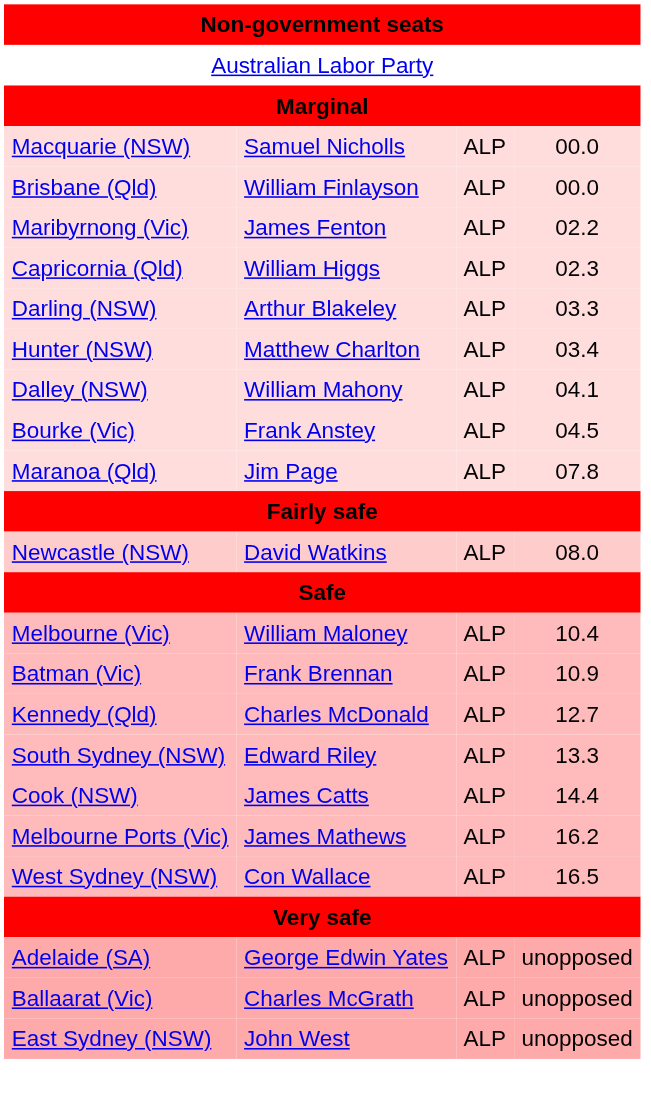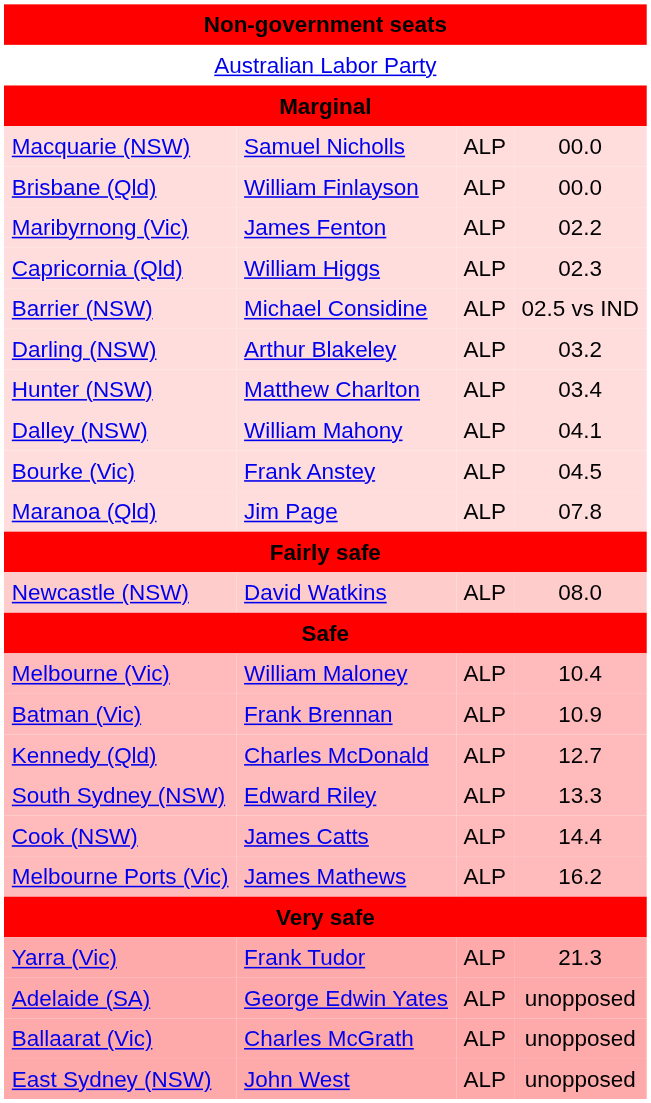+ row: Barrier (NSW) | Michael Considine | ALP | 02.5 vs IND
Darling (NSW) | column 4: 03.3 -> 03.2
- row: West Sydney (NSW) | Con Wallace | ALP | 16.5
+ row: Yarra (Vic) | Frank Tudor | ALP | 21.3
